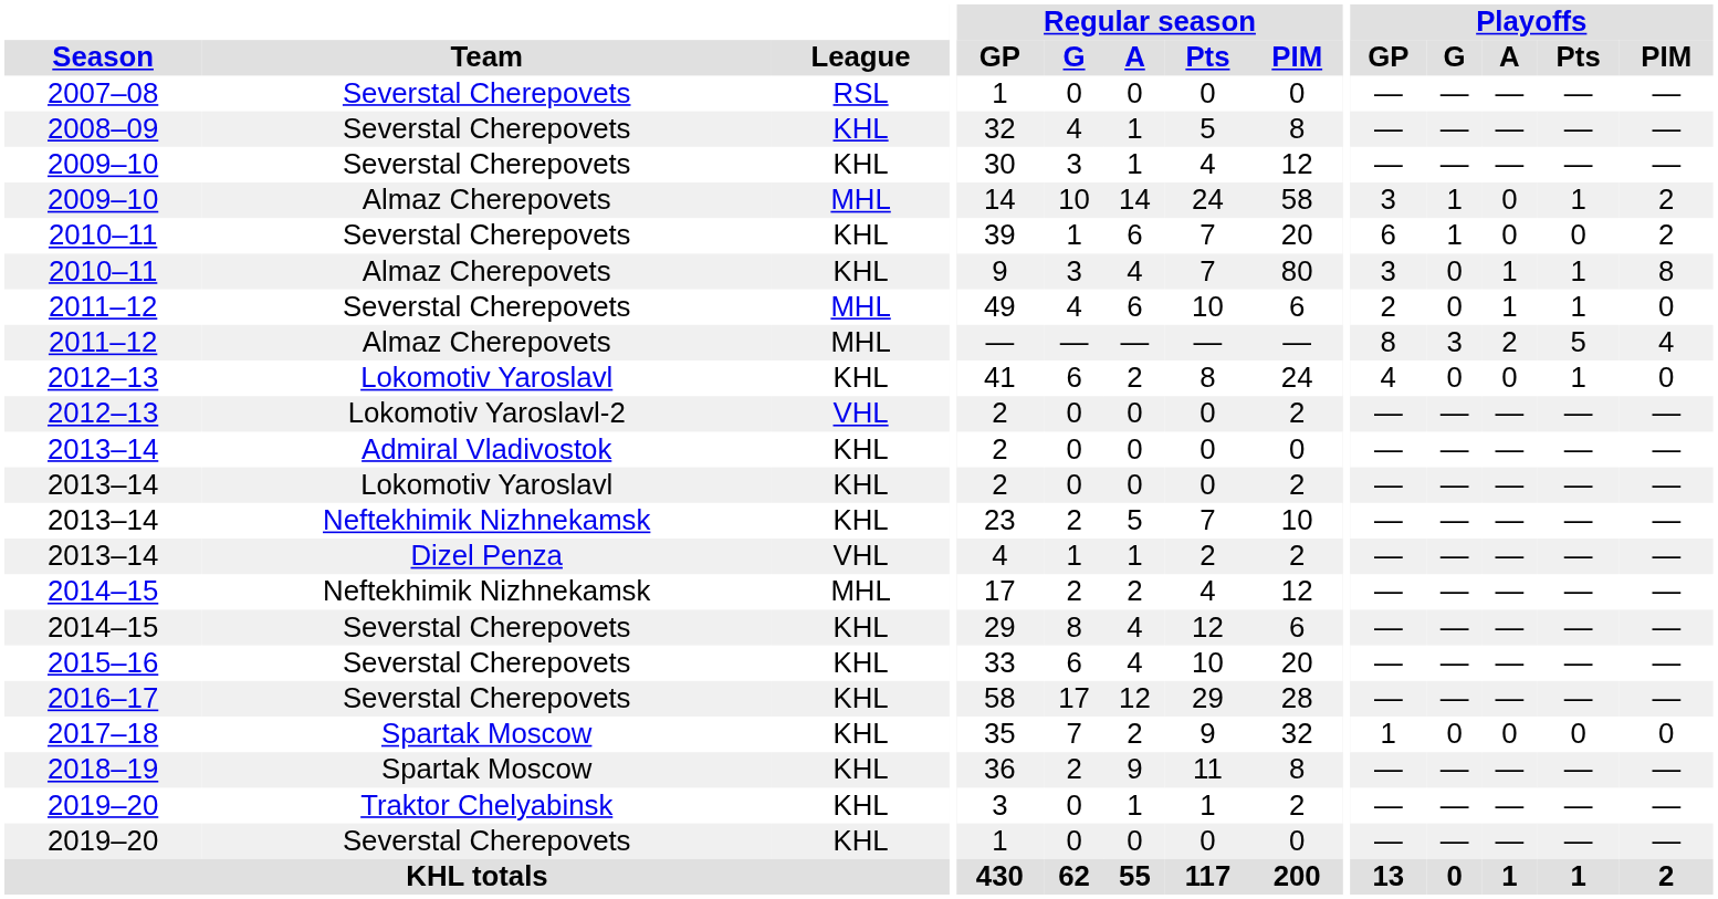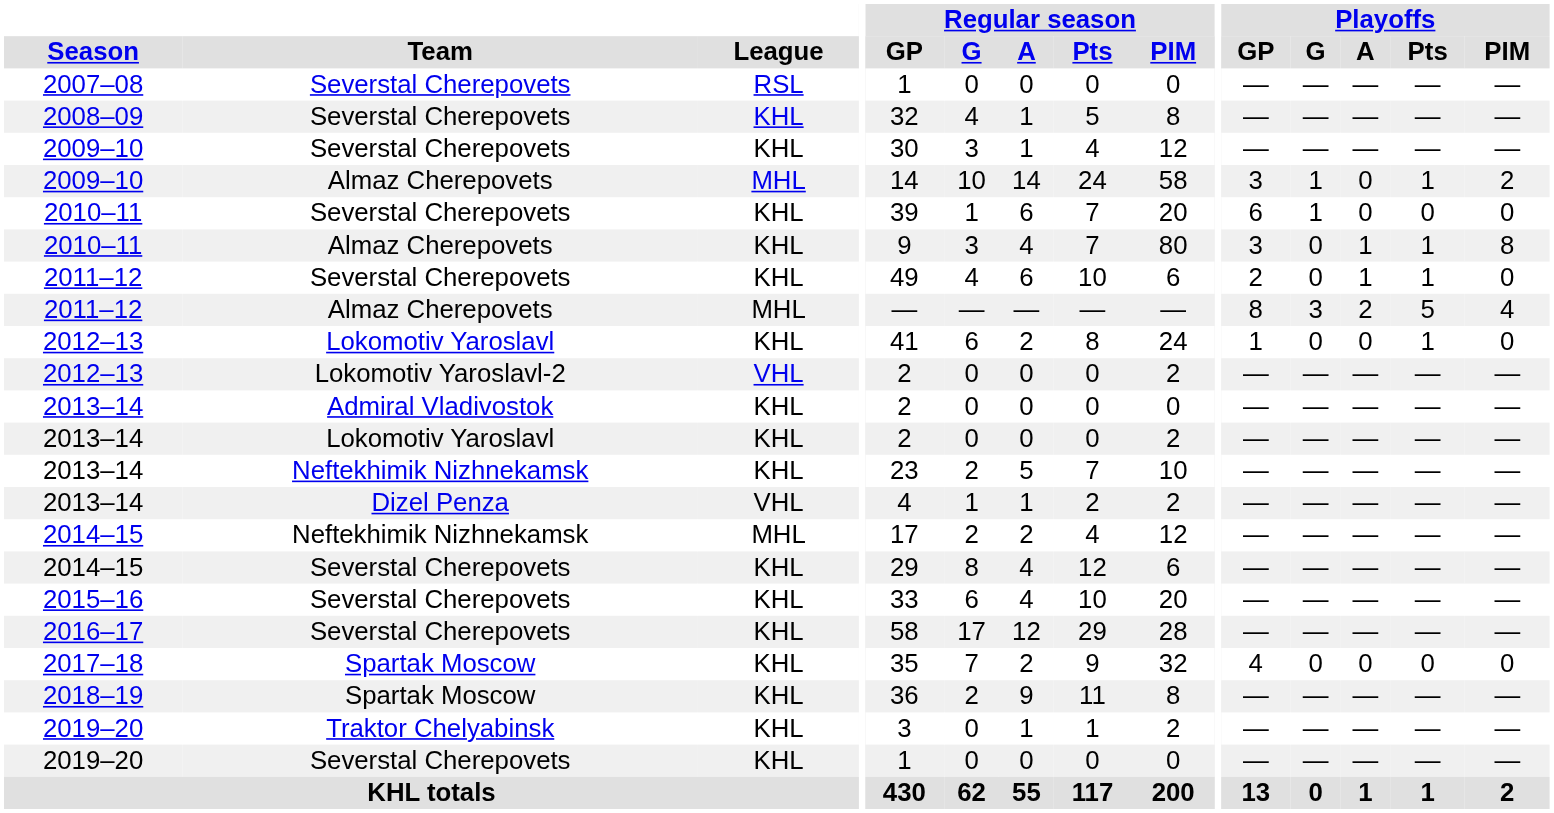2010–11 / Severstal Cherepovets | Playoffs / PIM: 2 -> 0
2011–12 / Severstal Cherepovets | League: MHL -> KHL
2012–13 / Lokomotiv Yaroslavl | Playoffs / GP: 4 -> 1
2017–18 | Playoffs / GP: 1 -> 4
